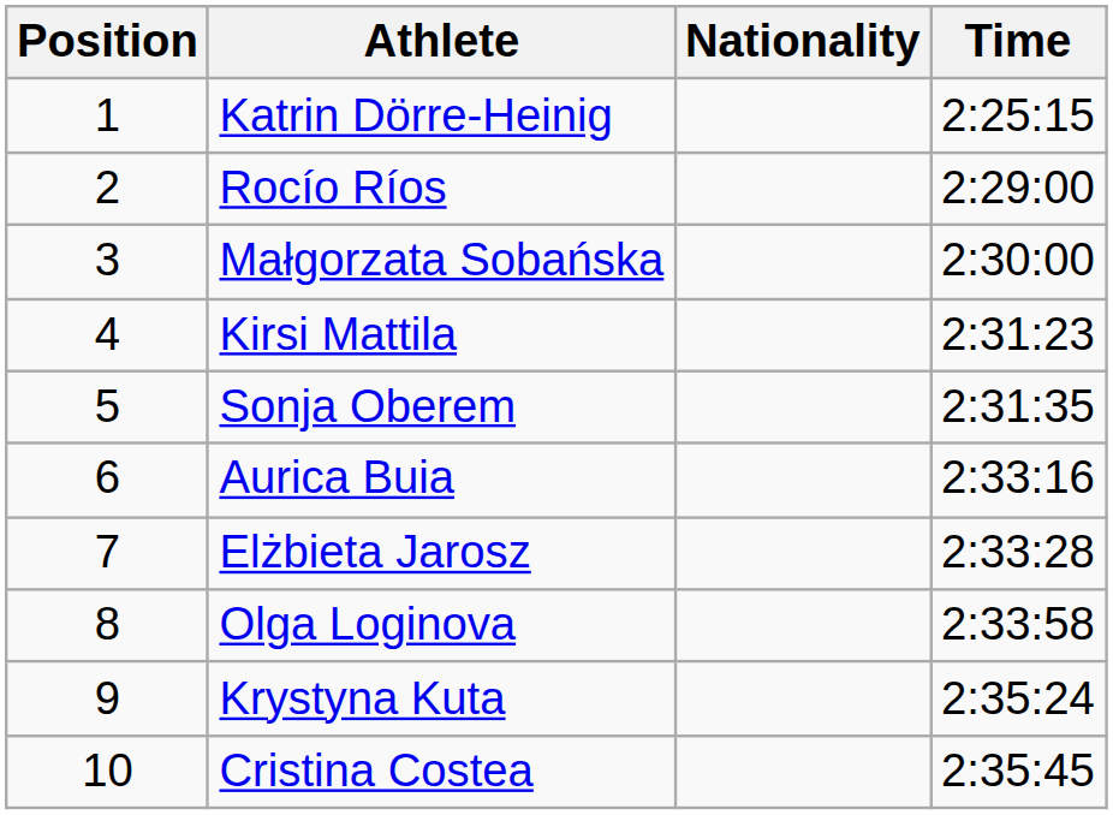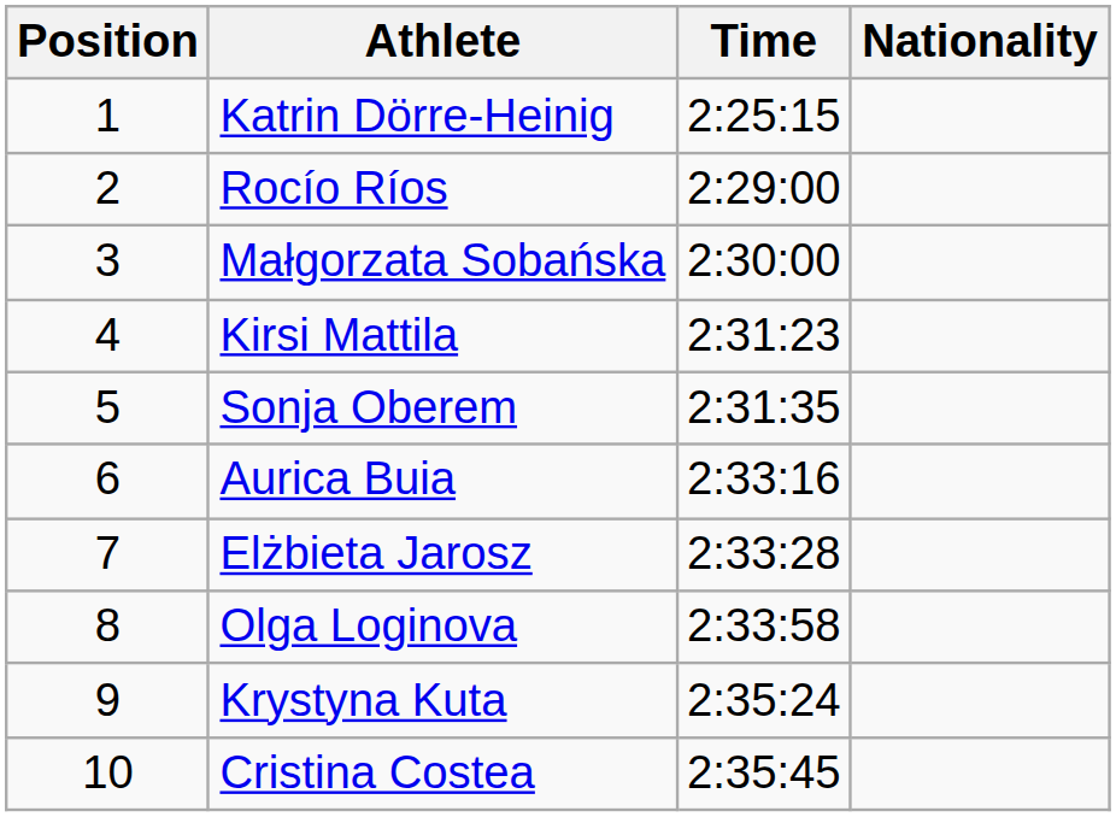columns swapped: Nationality <-> Time
